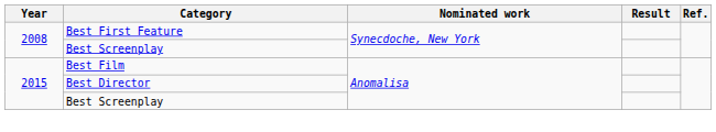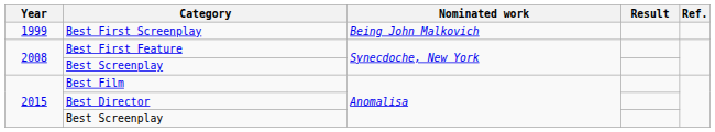+ row: 1999 | Best First Screenplay | Being John Malkovich
